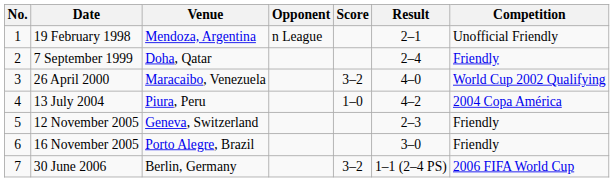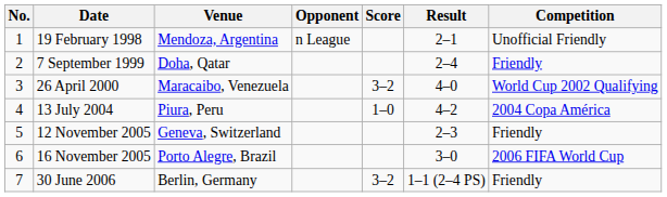16 November 2005 | Competition: Friendly -> 2006 FIFA World Cup
30 June 2006 | Competition: 2006 FIFA World Cup -> Friendly
